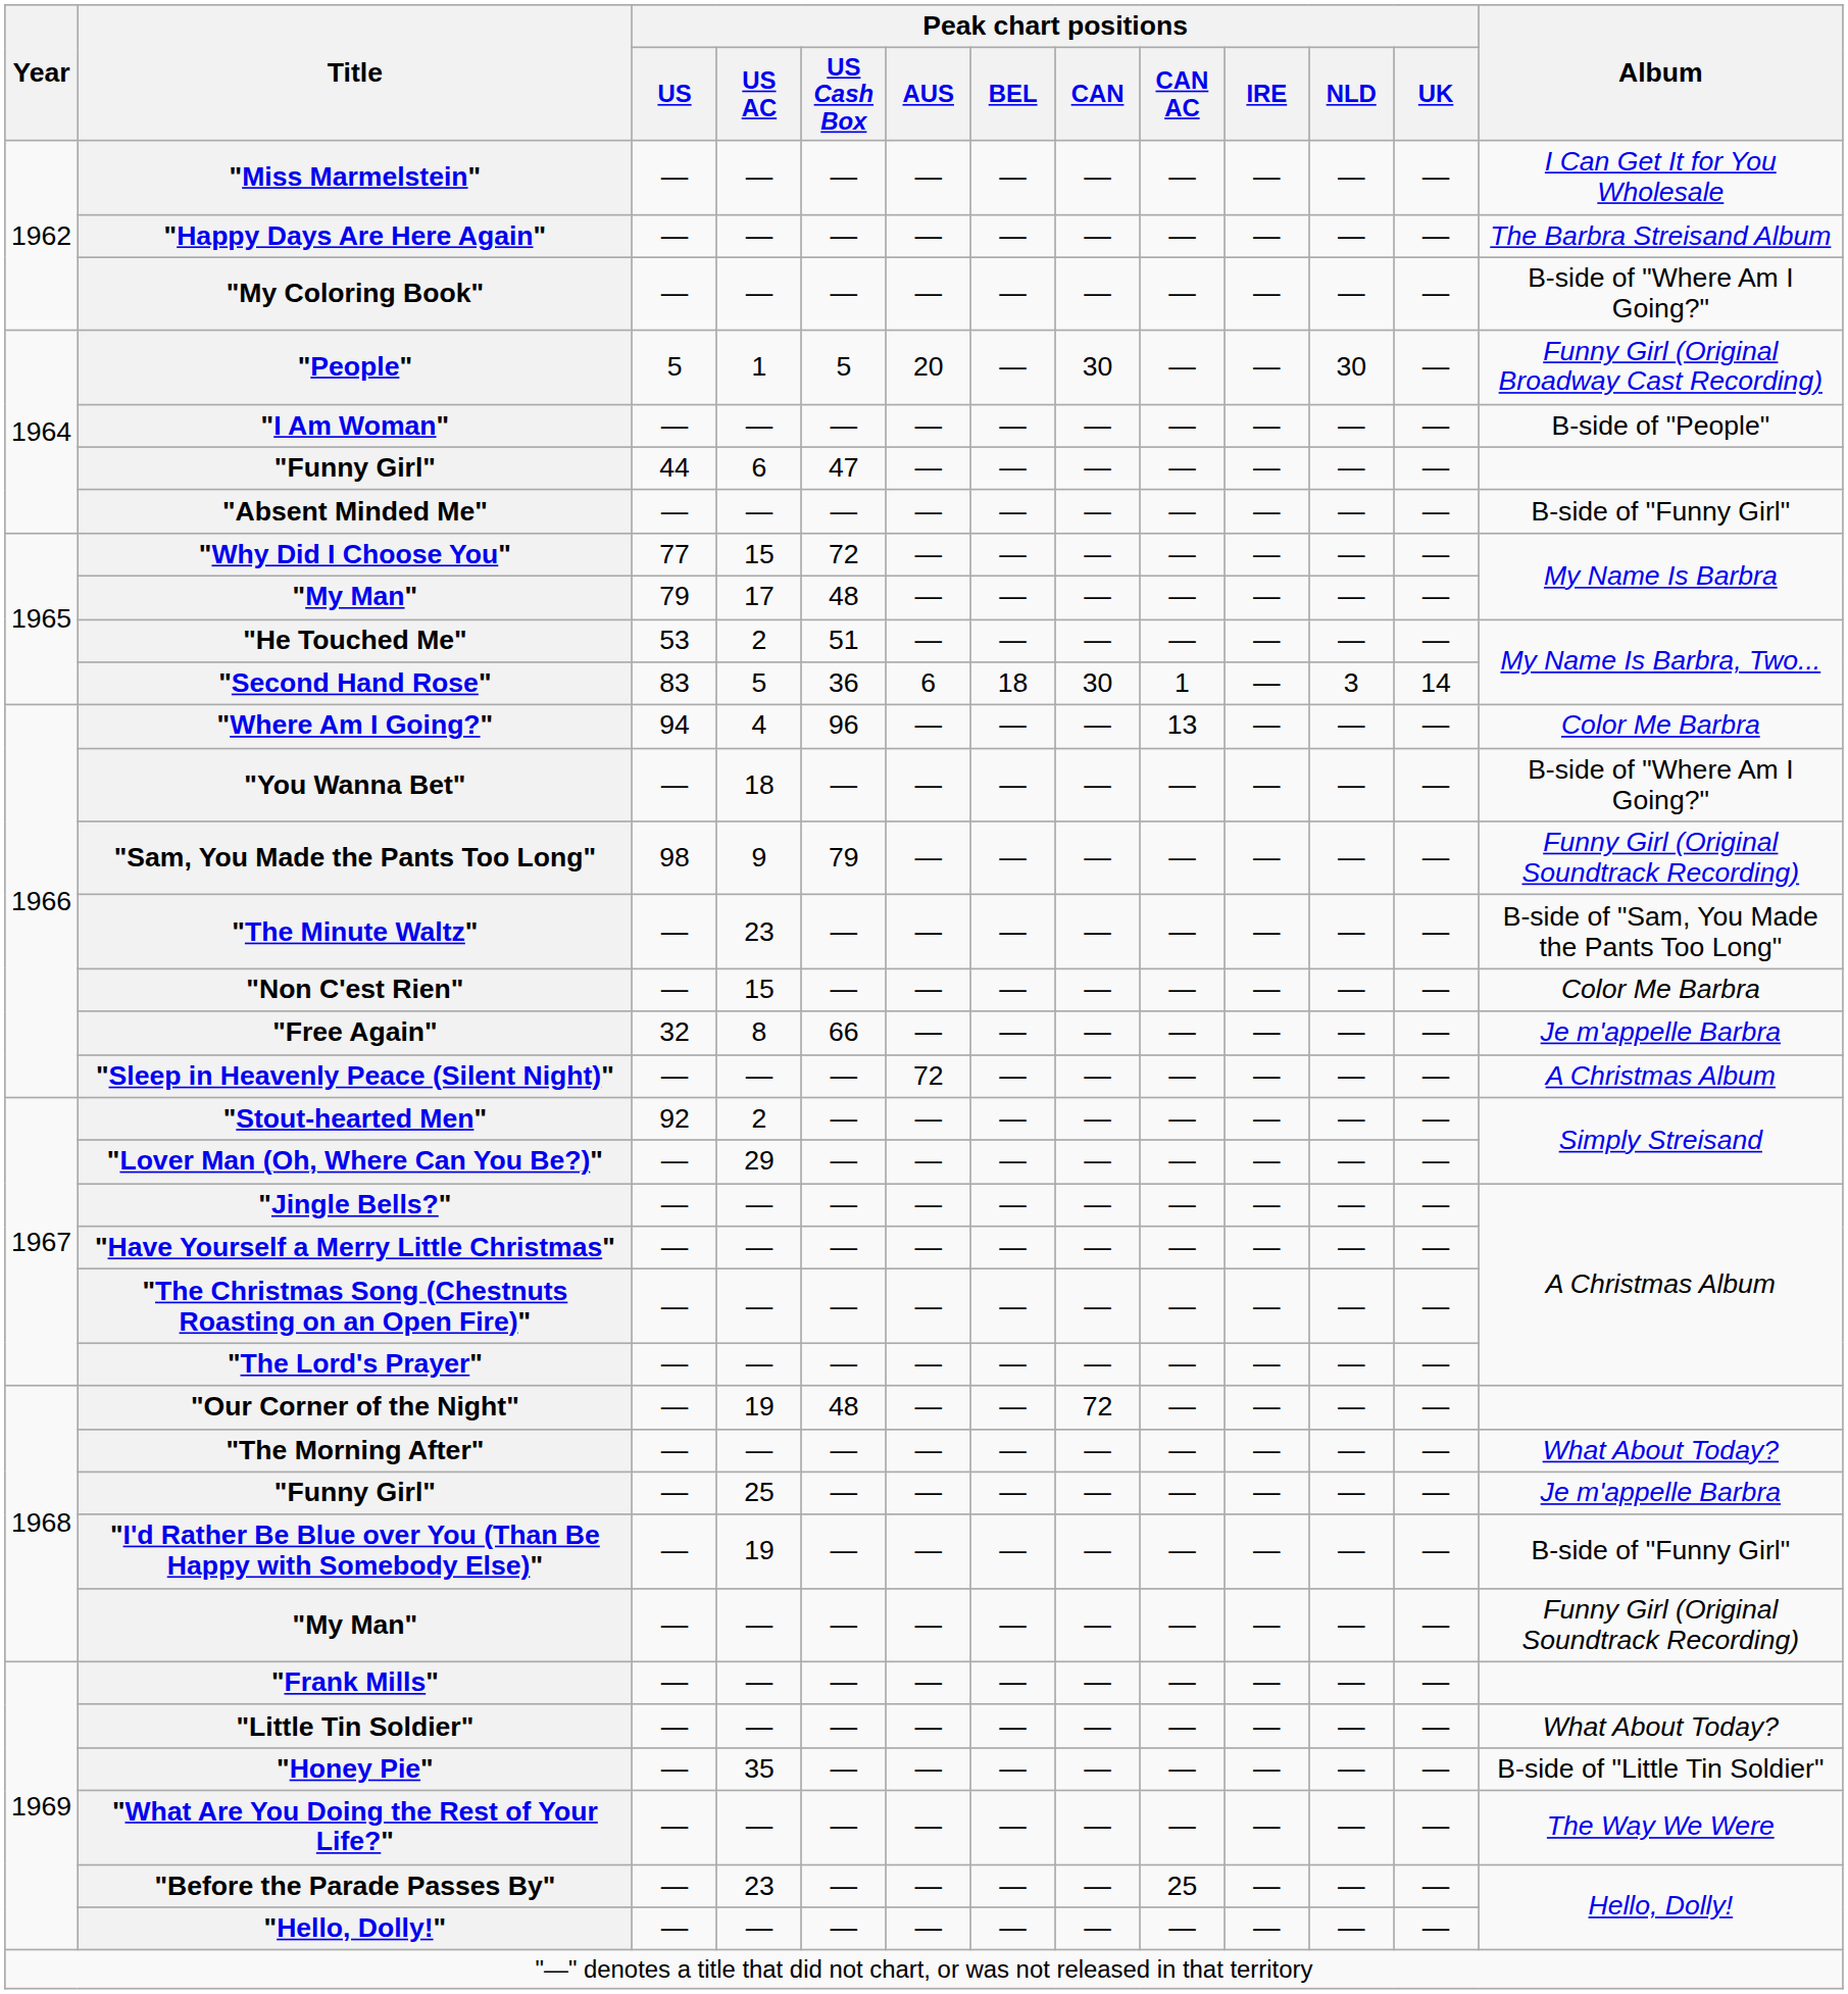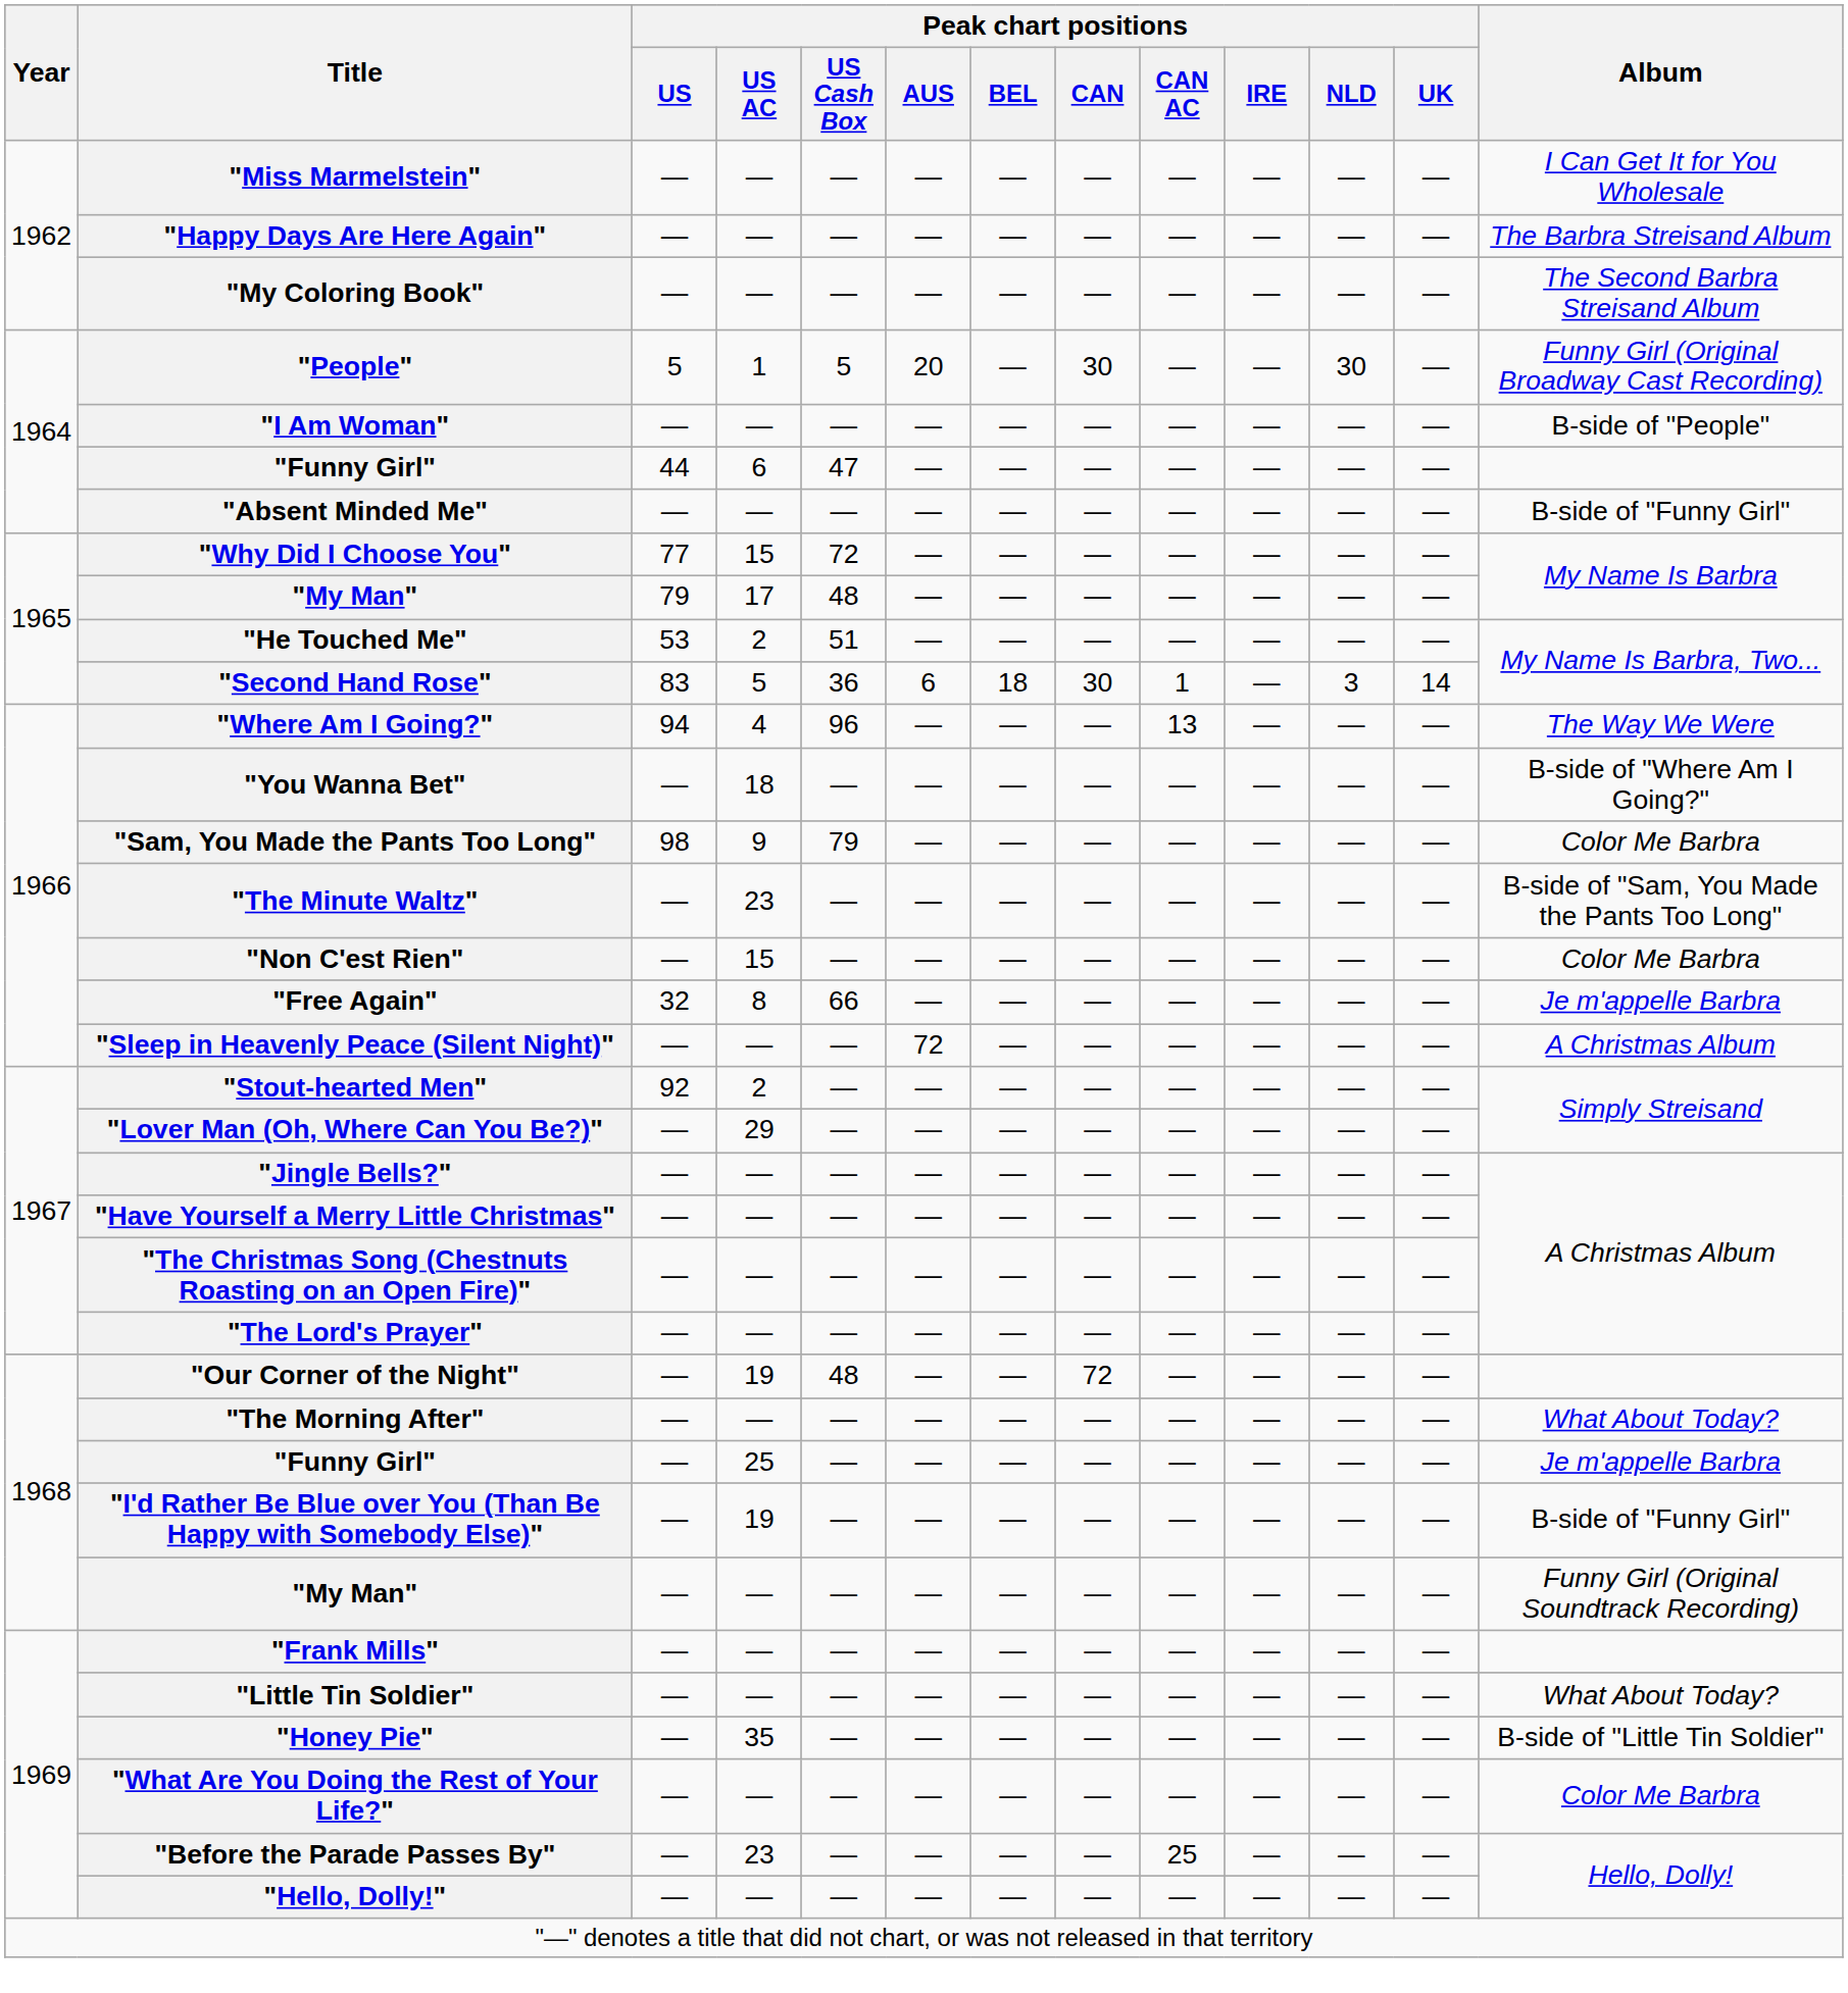"My Coloring Book" | Album: B-side of "Where Am I Going?" -> The Second Barbra Streisand Album
"Where Am I Going?" | Album: Color Me Barbra -> The Way We Were
"Sam, You Made the Pants Too Long" | Album: Funny Girl (Original Soundtrack Recording) -> Color Me Barbra
"What Are You Doing the Rest of Your Life?" | Album: The Way We Were -> Color Me Barbra
